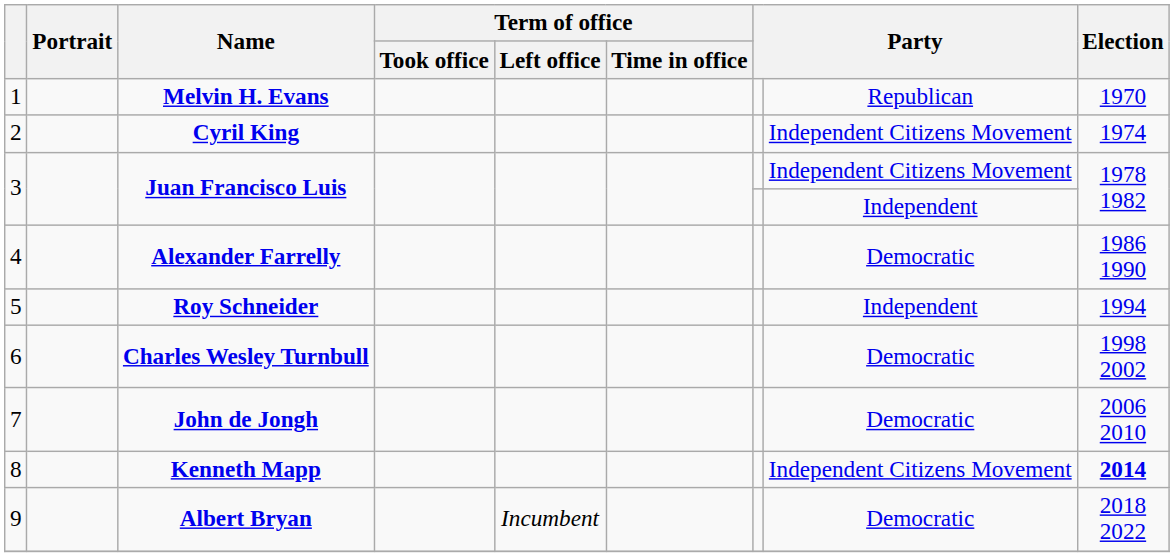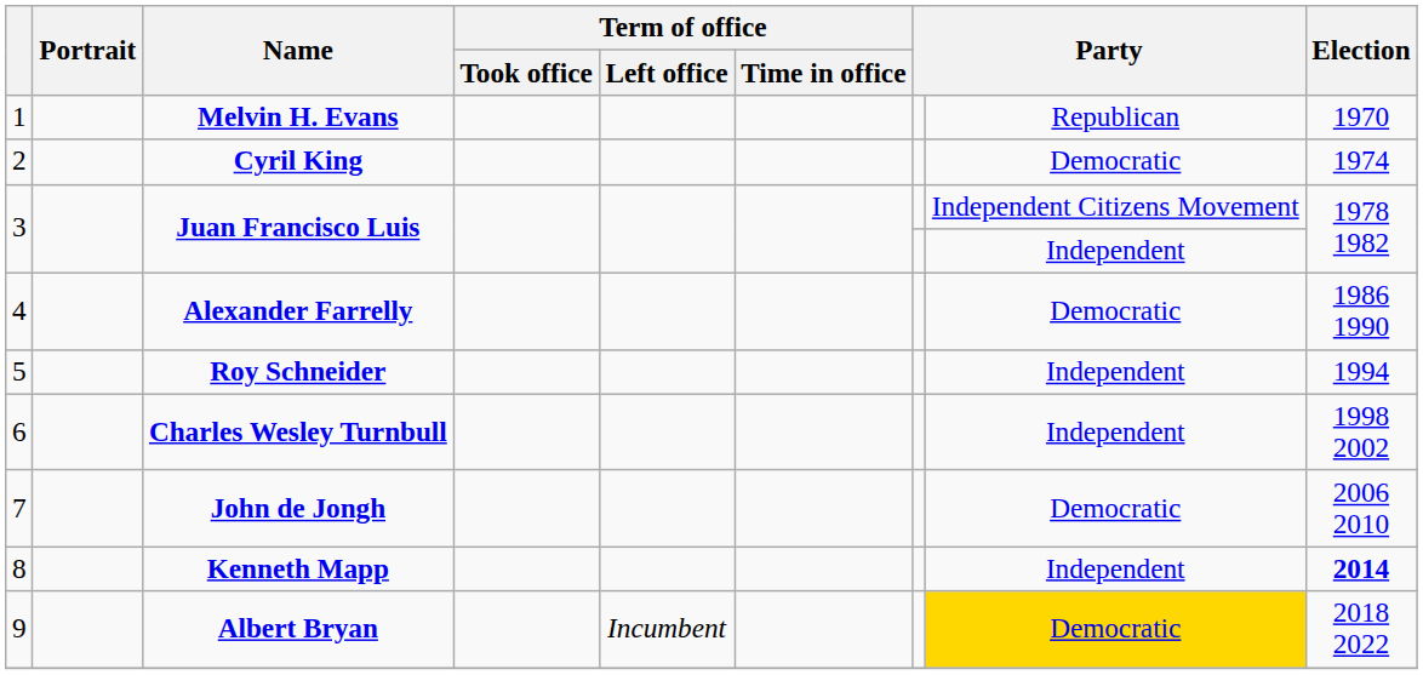Cyril King | column 8: Independent Citizens Movement -> Democratic
Charles Wesley Turnbull | column 8: Democratic -> Independent
Kenneth Mapp | column 8: Independent Citizens Movement -> Independent
Albert Bryan | column 8: no background -> gold background
